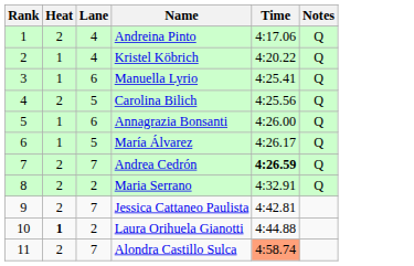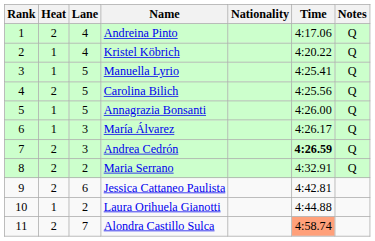+ column: Nationality
Manuella Lyrio | Lane: 6 -> 5
Annagrazia Bonsanti | Lane: 6 -> 5
María Álvarez | Lane: 5 -> 3
Andrea Cedrón | Lane: 7 -> 3
Jessica Cattaneo Paulista | Lane: 7 -> 6
Laura Orihuela Gianotti | Heat: bold -> normal
